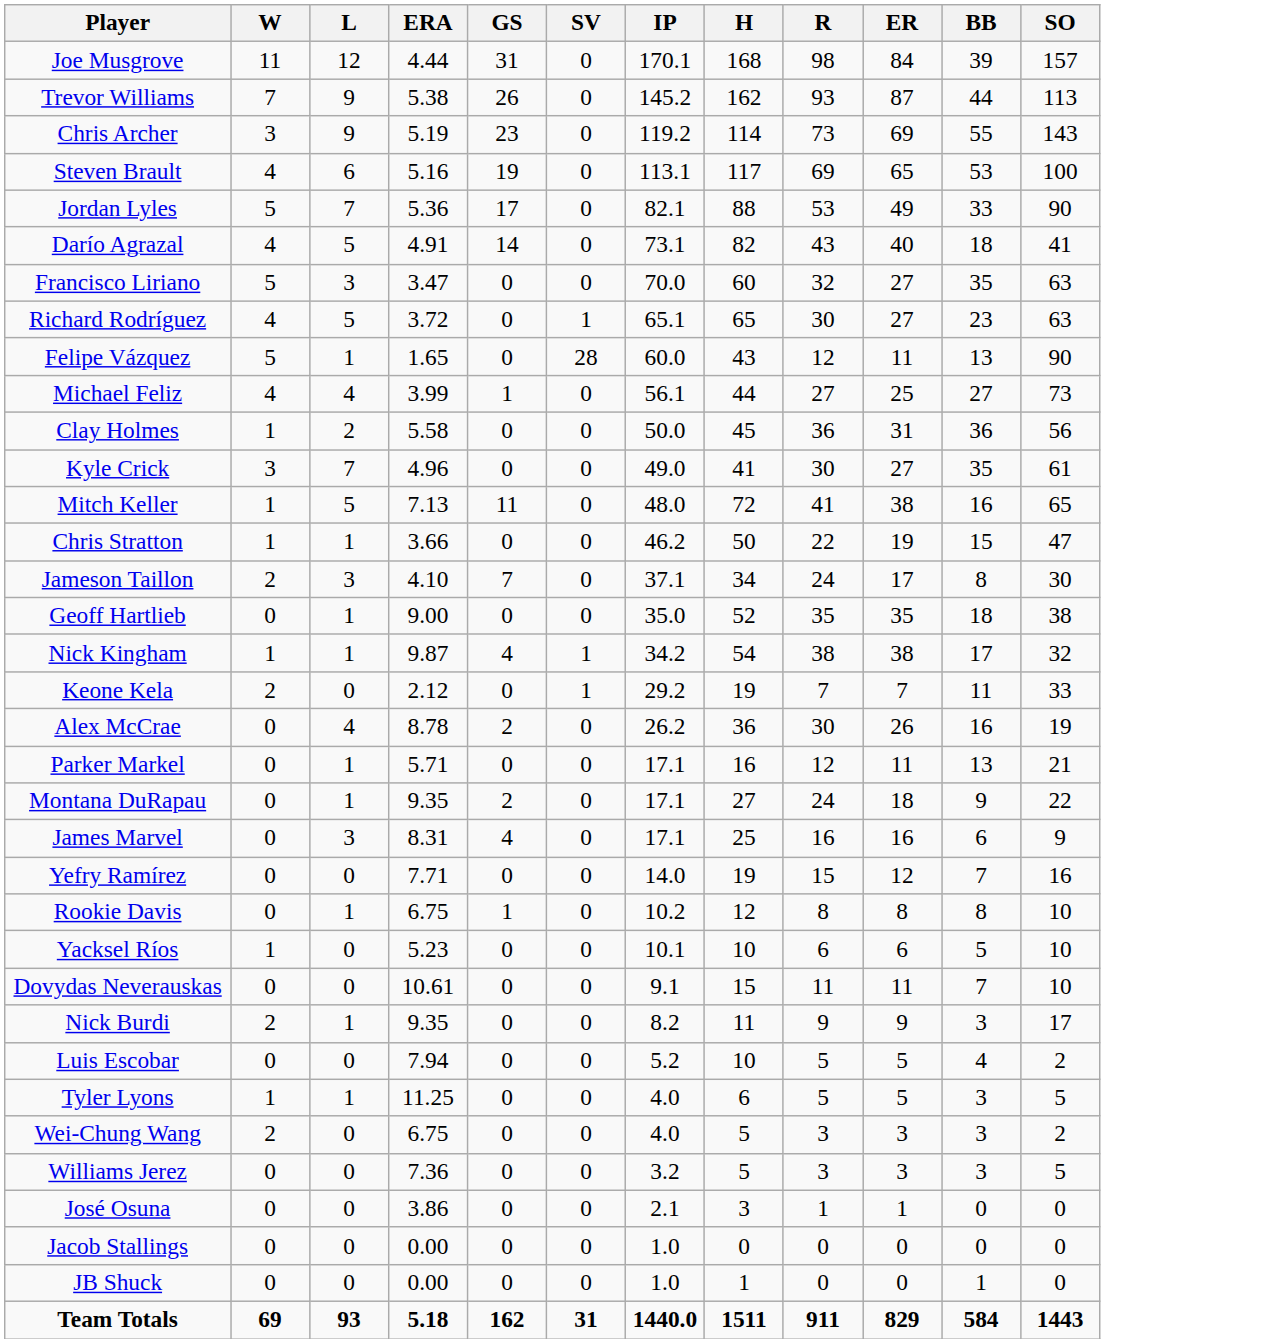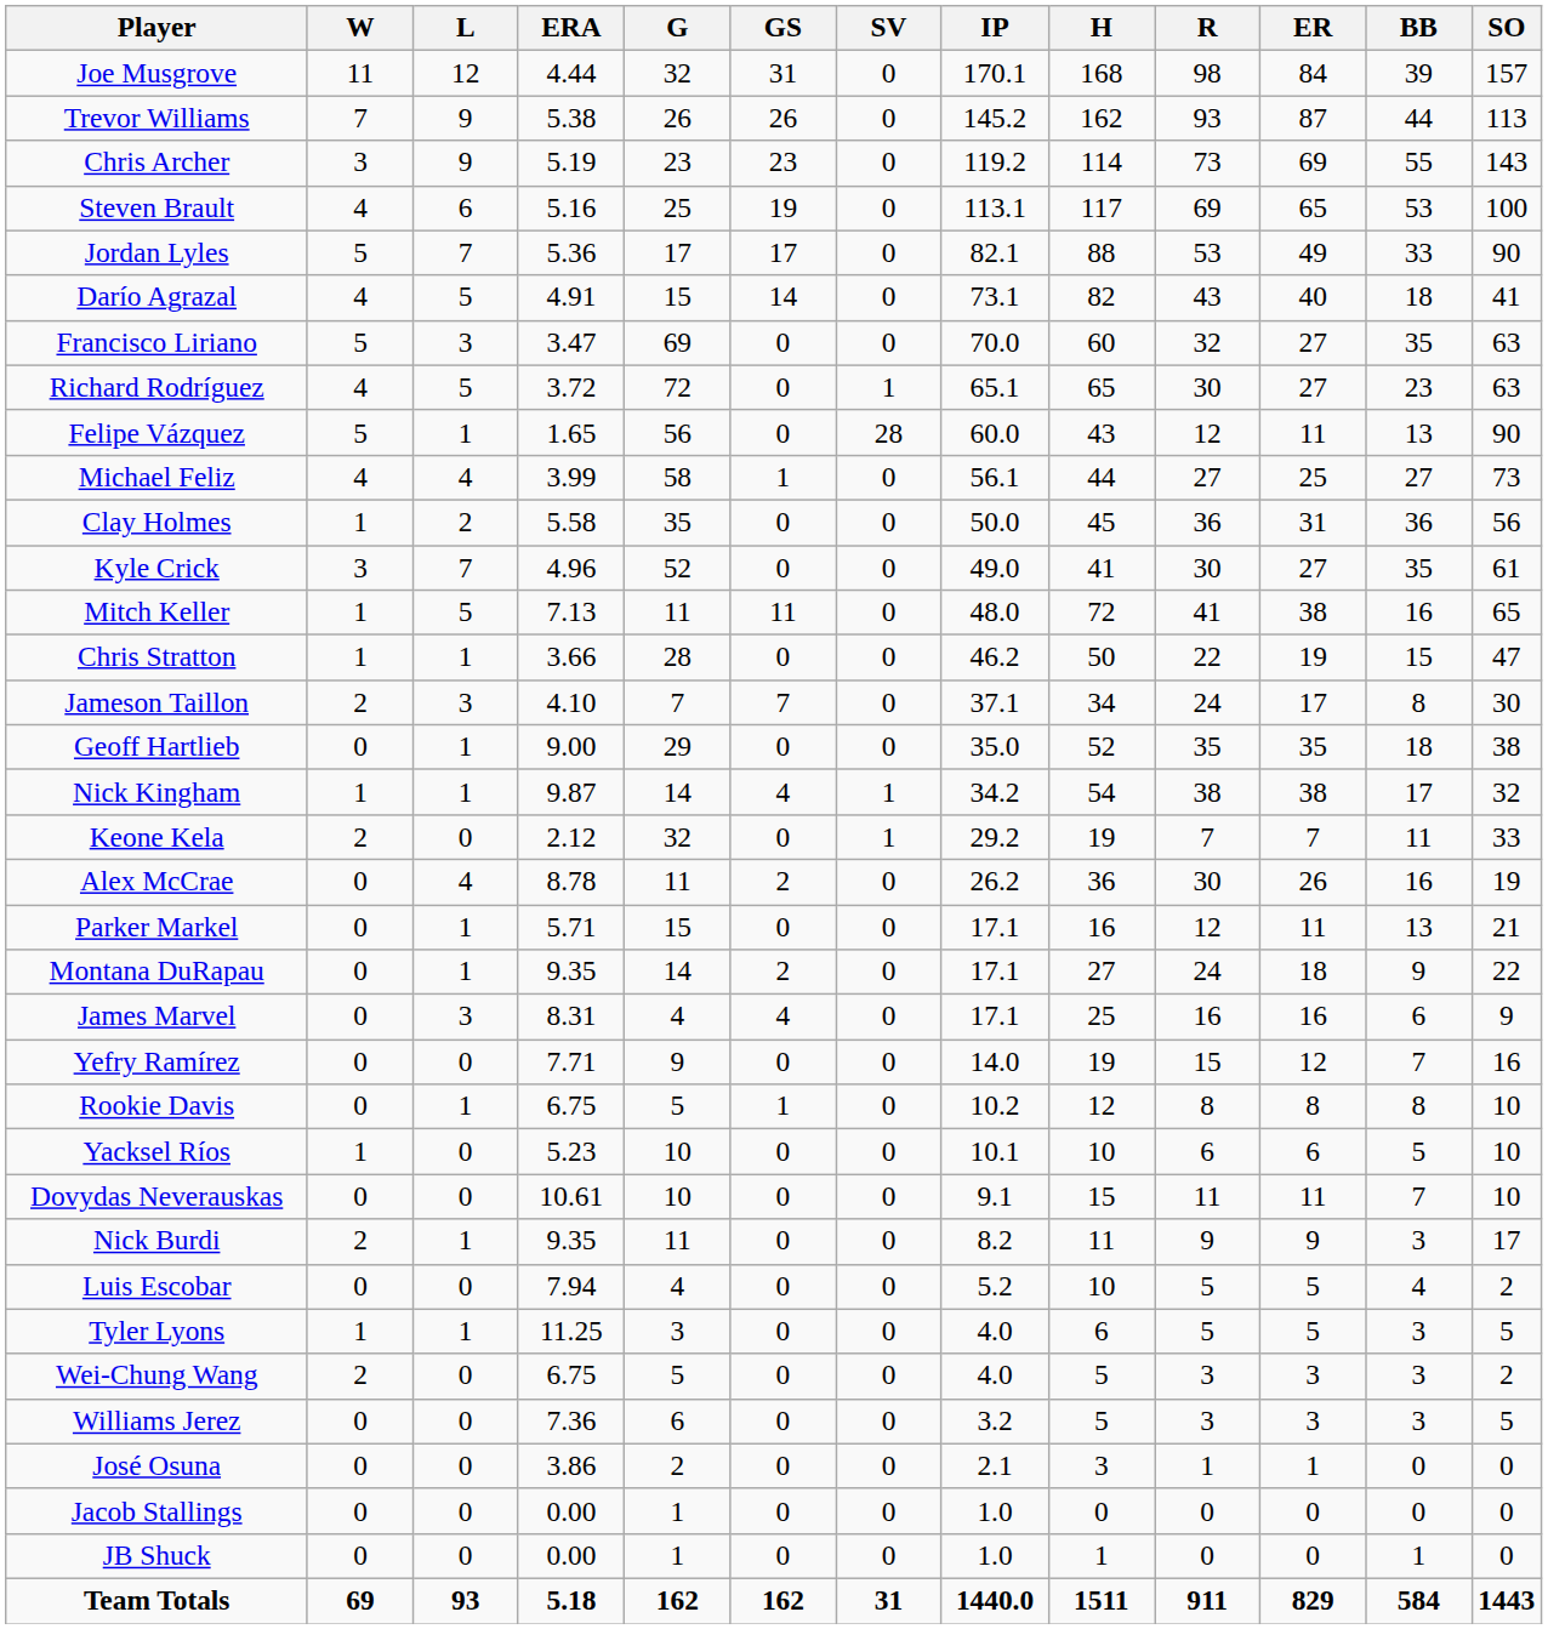+ column: G | 32 | 26 | 23 | 25 | 17 | 15 | 69 | 72 | 56 | 58 | 35 | 52 | 11 | 28 | 7 | 29 | 14 | 32 | 11 | 15 | 14 | 4 | 9 | 5 | 10 | 10 | 11 | 4 | 3 | 5 | 6 | 2 | 1 | 1 | 162
